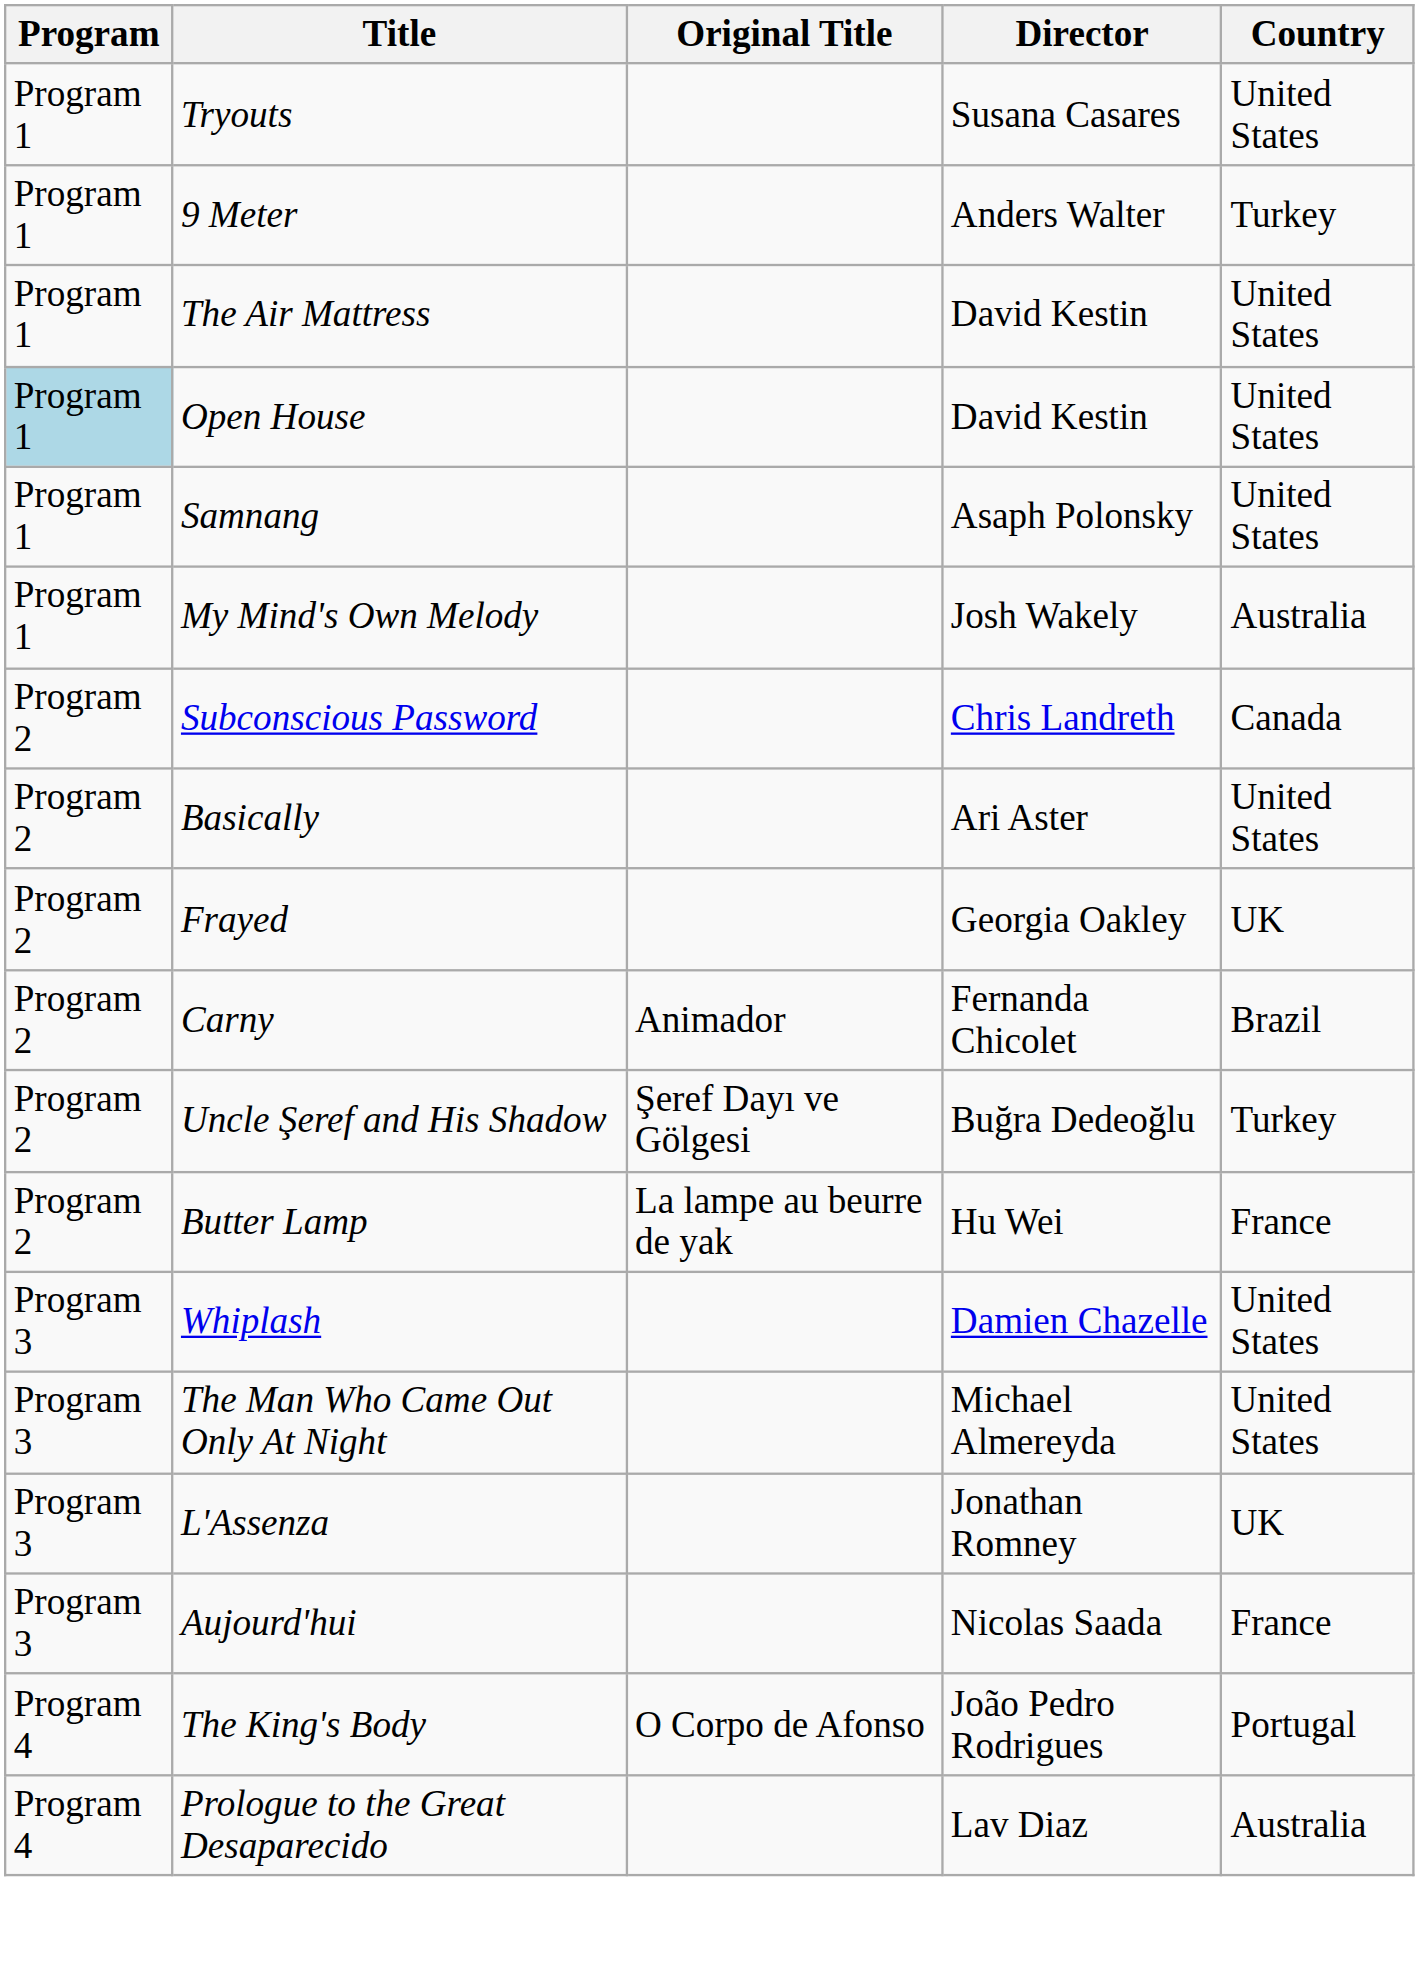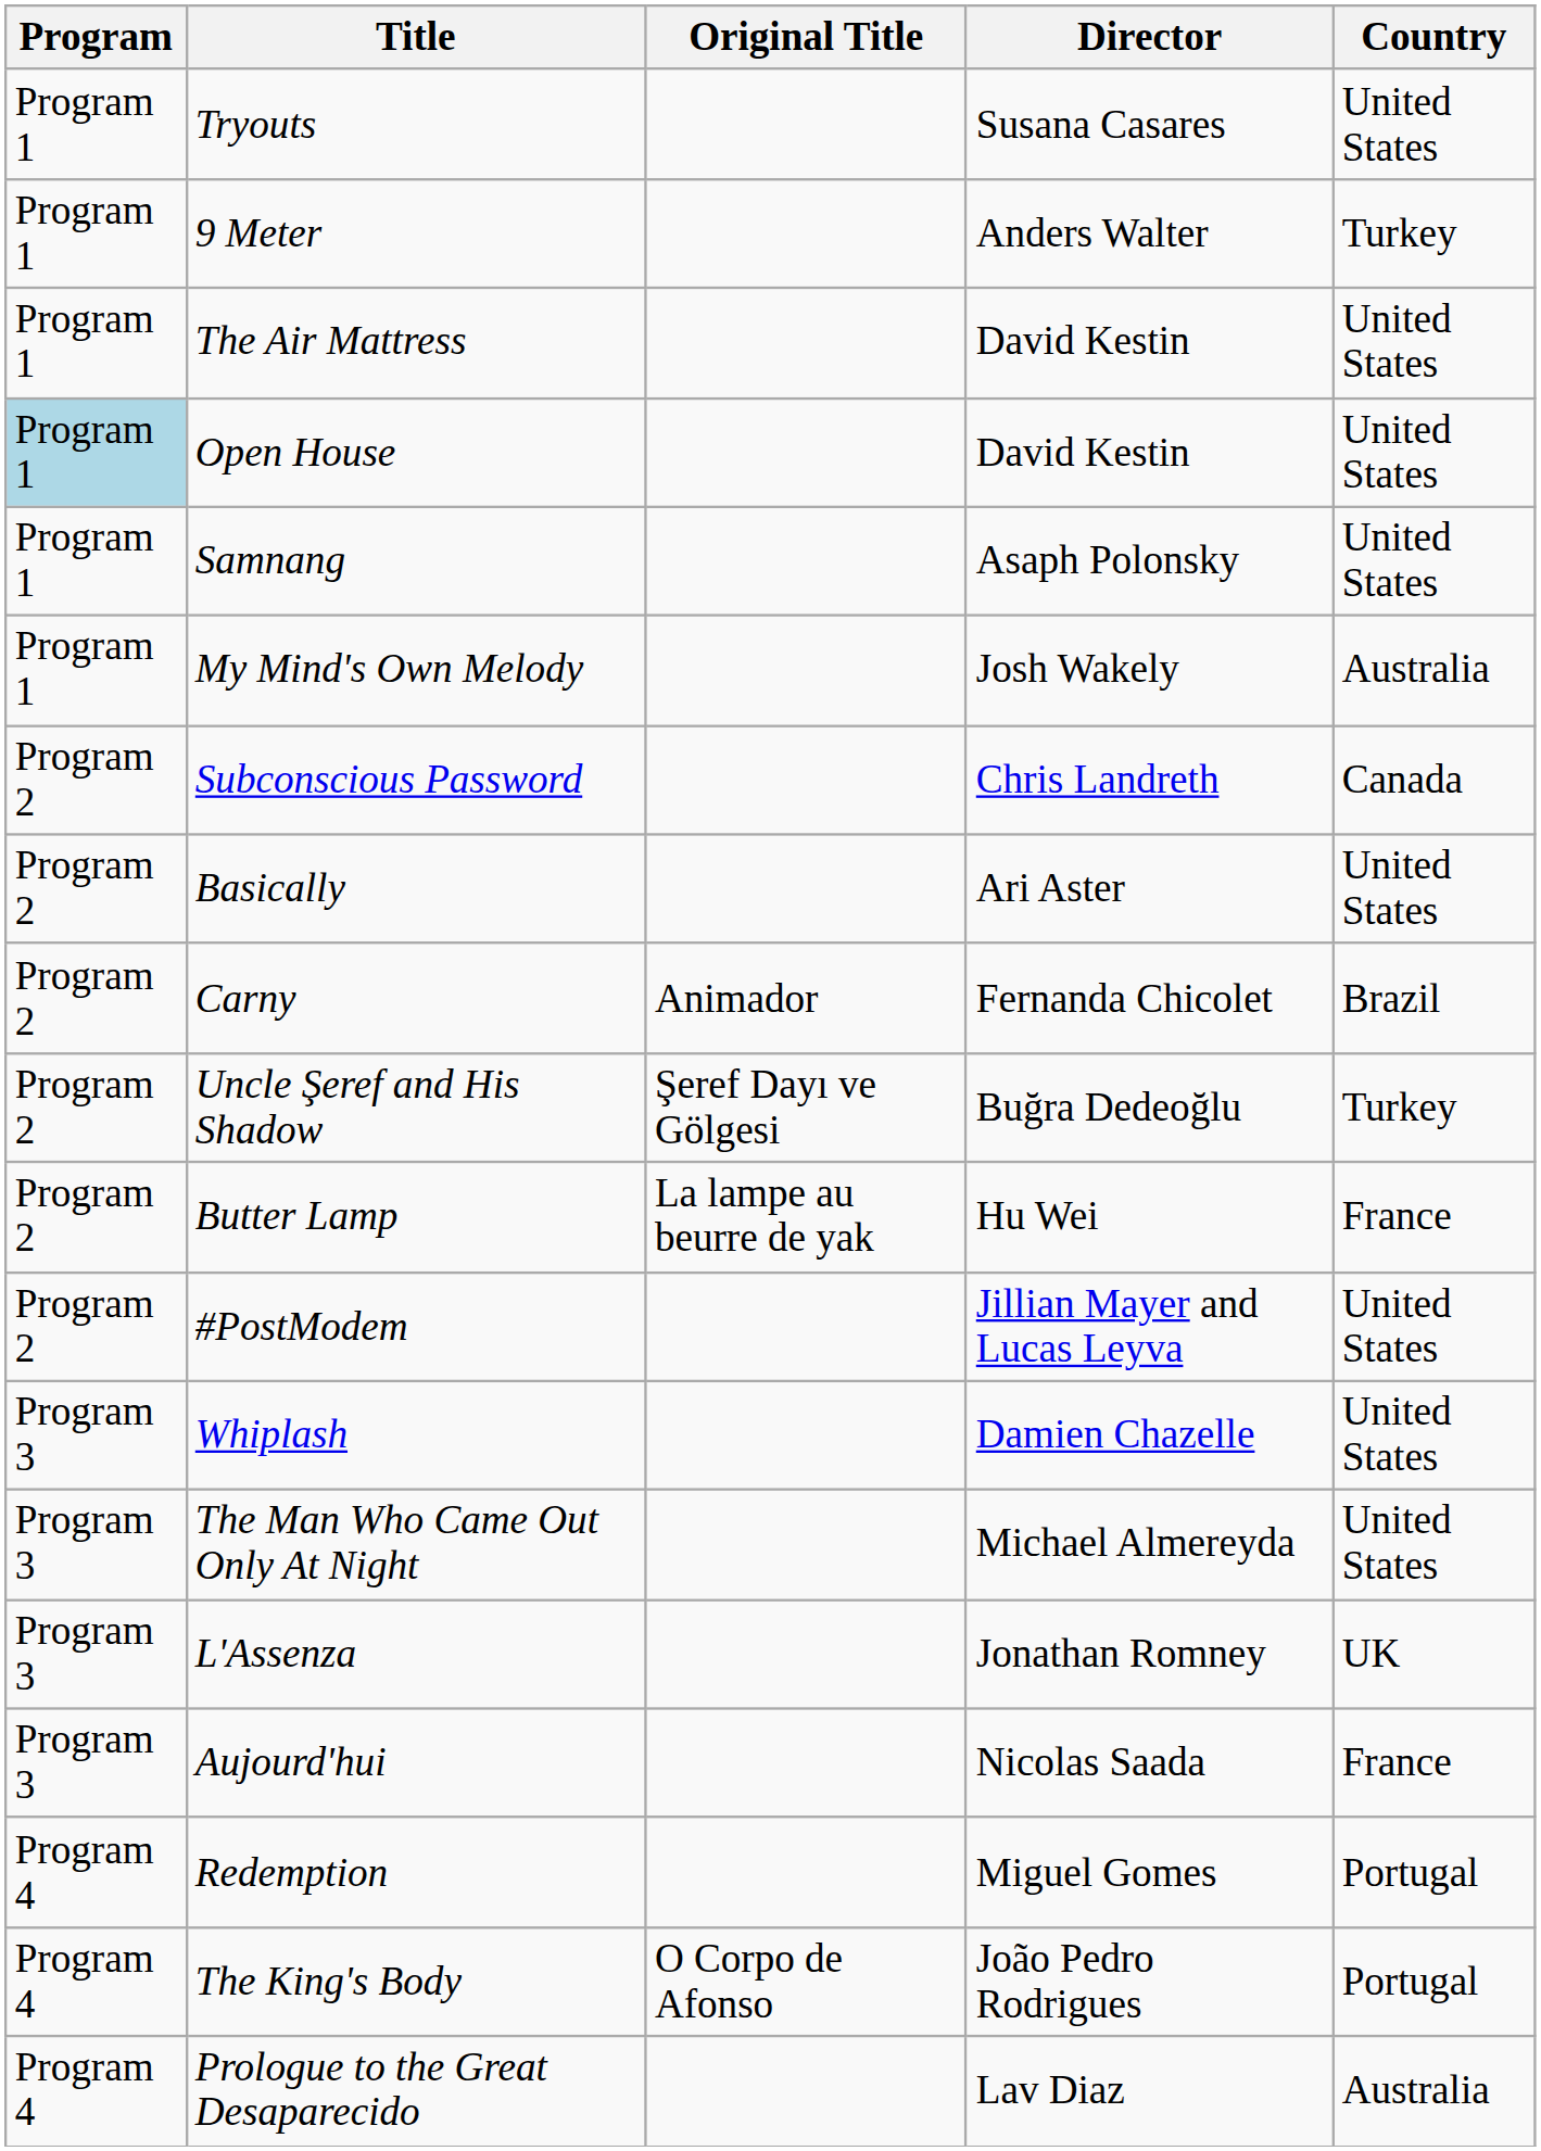- row: Program 2 | Frayed | Georgia Oakley | UK
+ row: Program 2 | #PostModem | Jillian Mayer and Lucas Leyva | United States
+ row: Program 4 | Redemption | Miguel Gomes | Portugal
